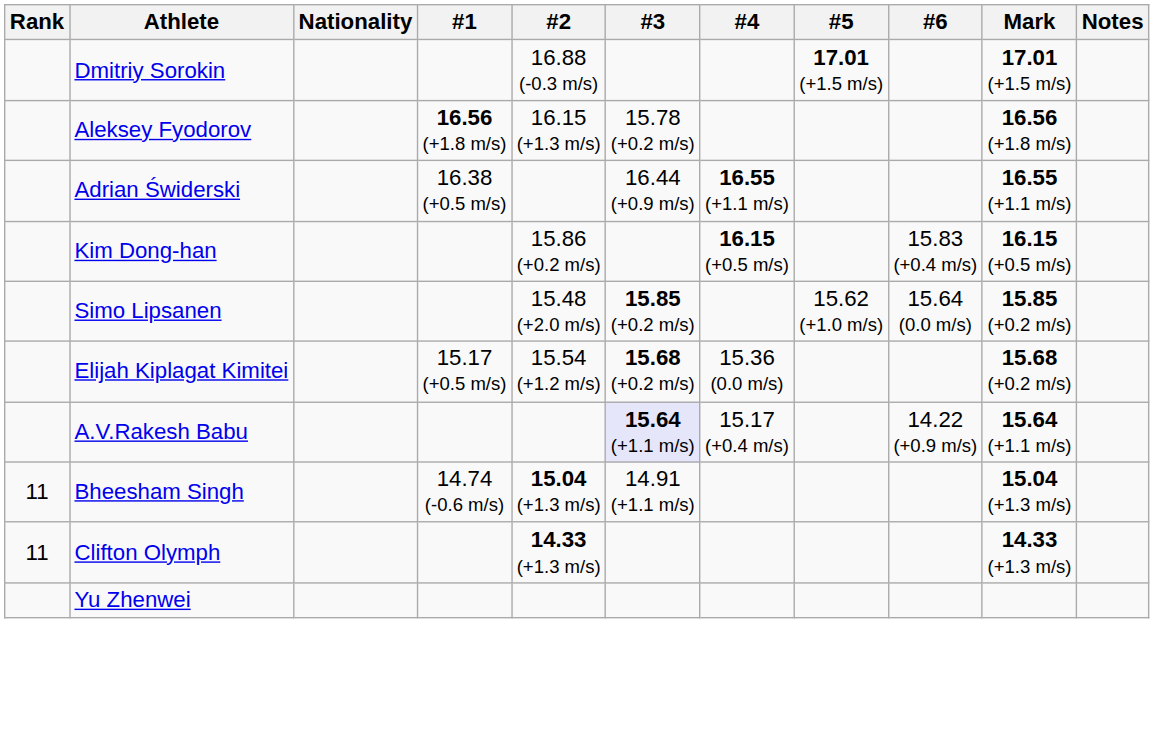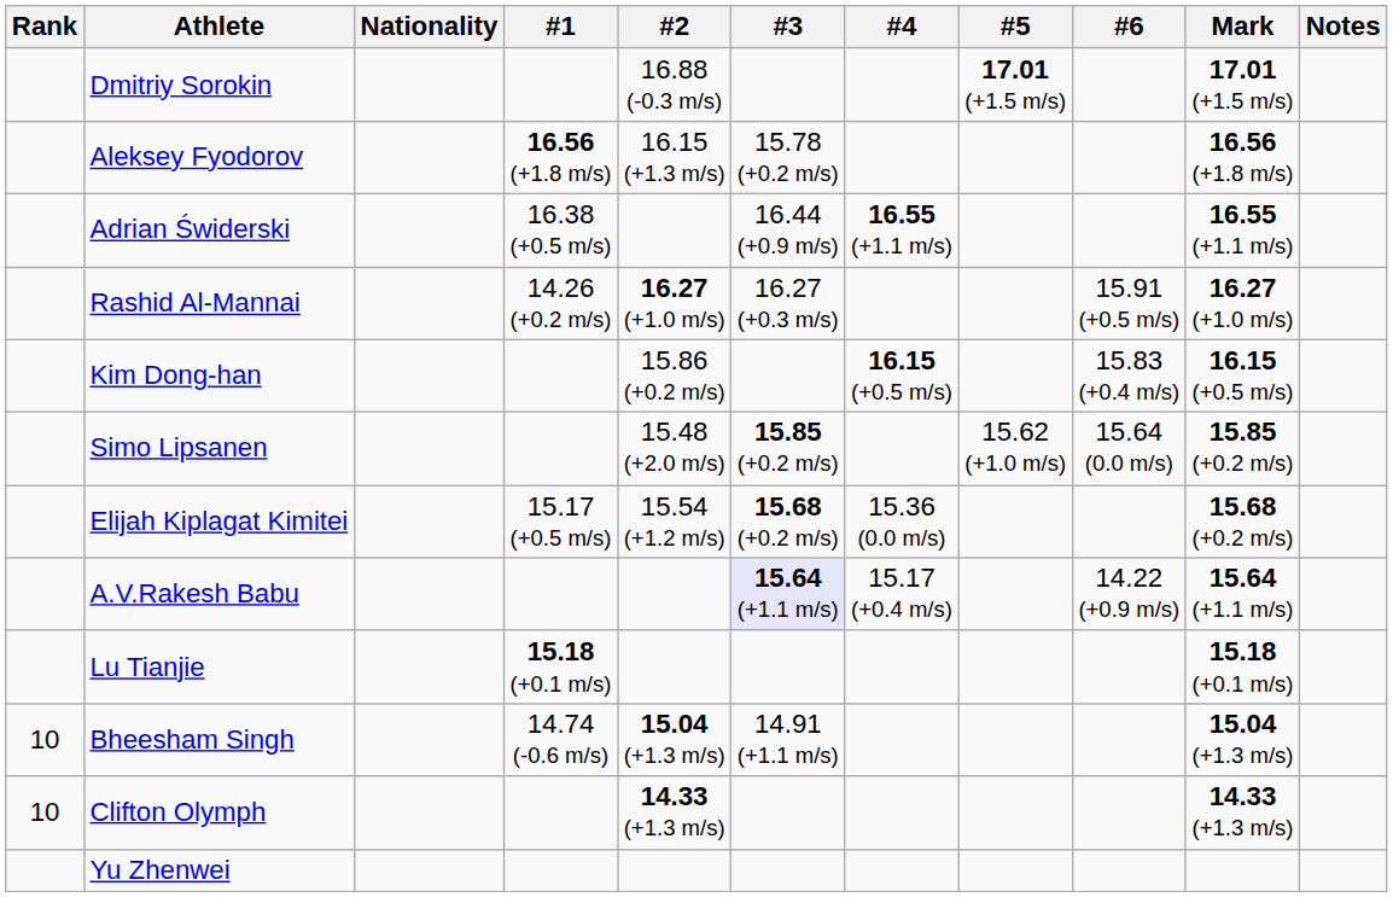+ row: Rashid Al-Mannai | 14.26 (+0.2 m/s) | 16.27 (+1.0 m/s) | 16.27 (+0.3 m/s) | 15.91 (+0.5 m/s) | 16.27 (+1.0 m/s)
+ row: Lu Tianjie | 15.18 (+0.1 m/s) | 15.18 (+0.1 m/s)
Bheesham Singh | Rank: 11 -> 10
Clifton Olymph | Rank: 11 -> 10
